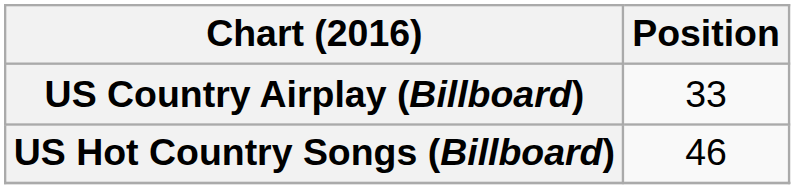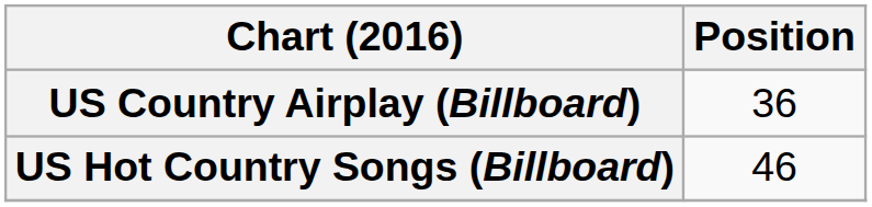US Country Airplay (Billboard) | Position: 33 -> 36
